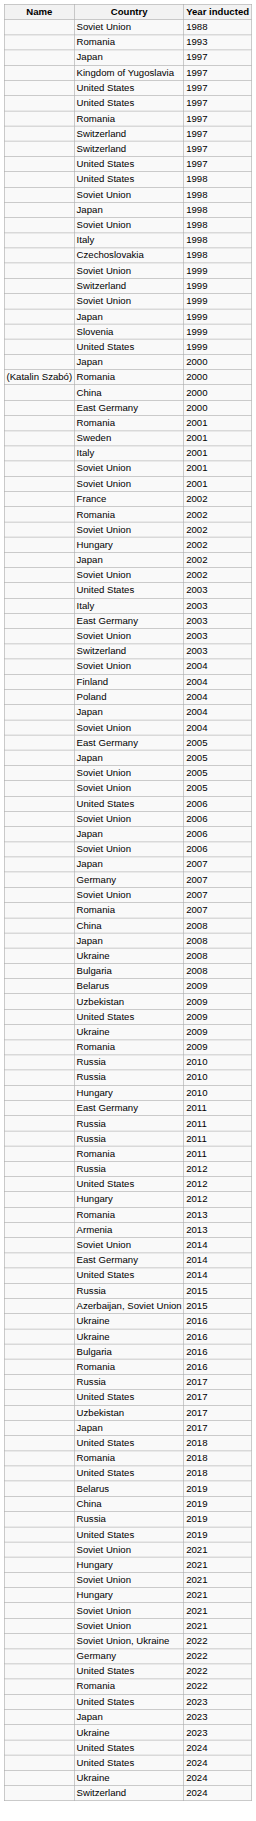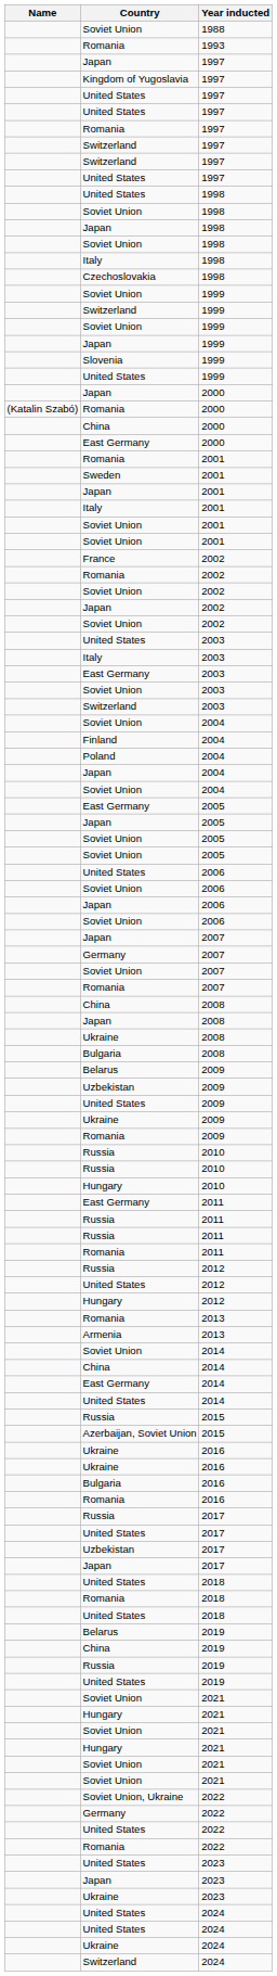+ row: Japan | 2001
- row: Hungary | 2002
+ row: China | 2014
